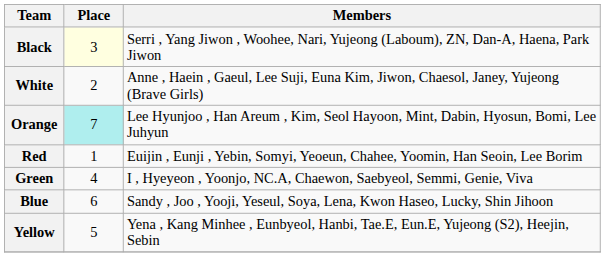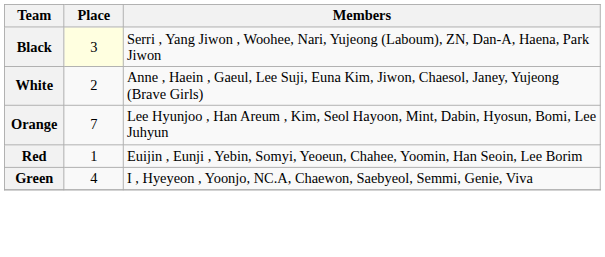Orange | Place: paleturquoise background -> no background
- row: Blue | 6 | Sandy , Joo , Yooji, Yeseul, Soya, Lena, Kwon Haseo, Lucky, Shin Jihoon
- row: Yellow | 5 | Yena , Kang Minhee , Eunbyeol, Hanbi, Tae.E, Eun.E, Yujeong (S2), Heejin, Sebin
